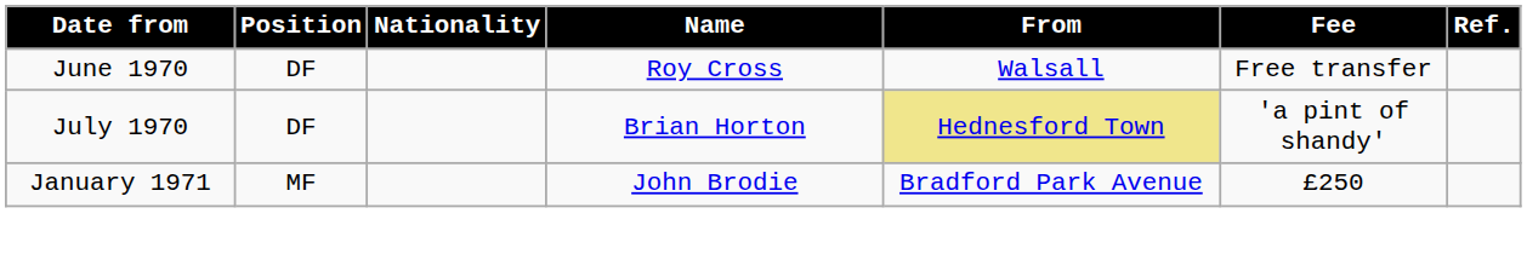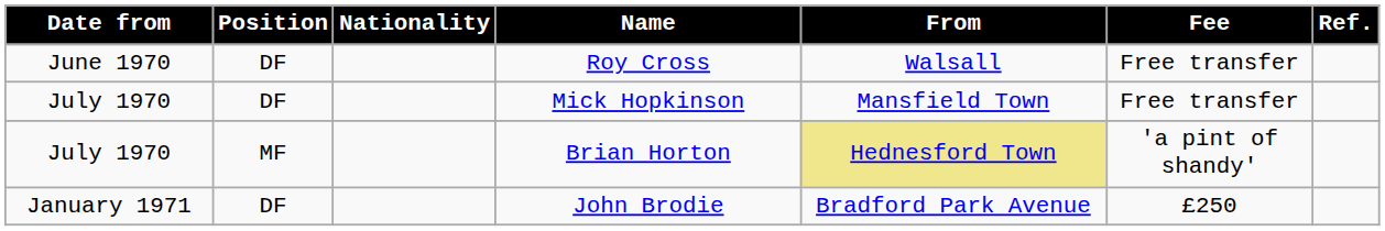+ row: July 1970 | DF | Mick Hopkinson | Mansfield Town | Free transfer
Brian Horton | Position: DF -> MF
John Brodie | Position: MF -> DF
